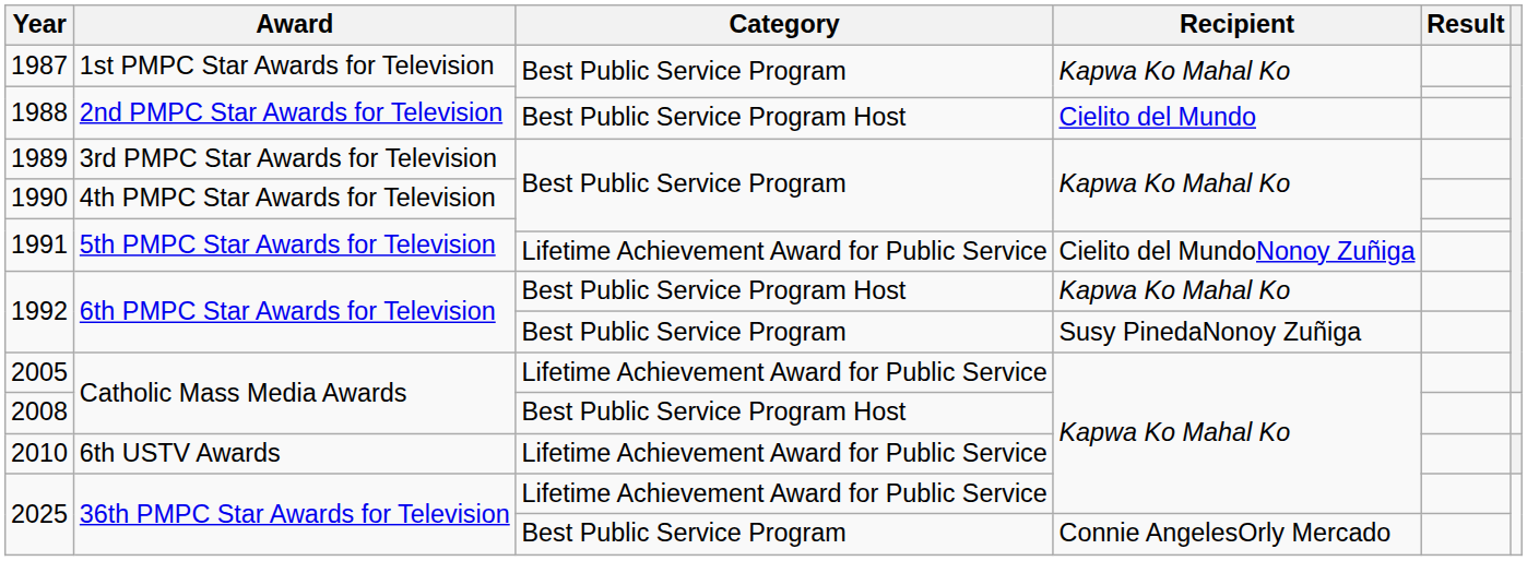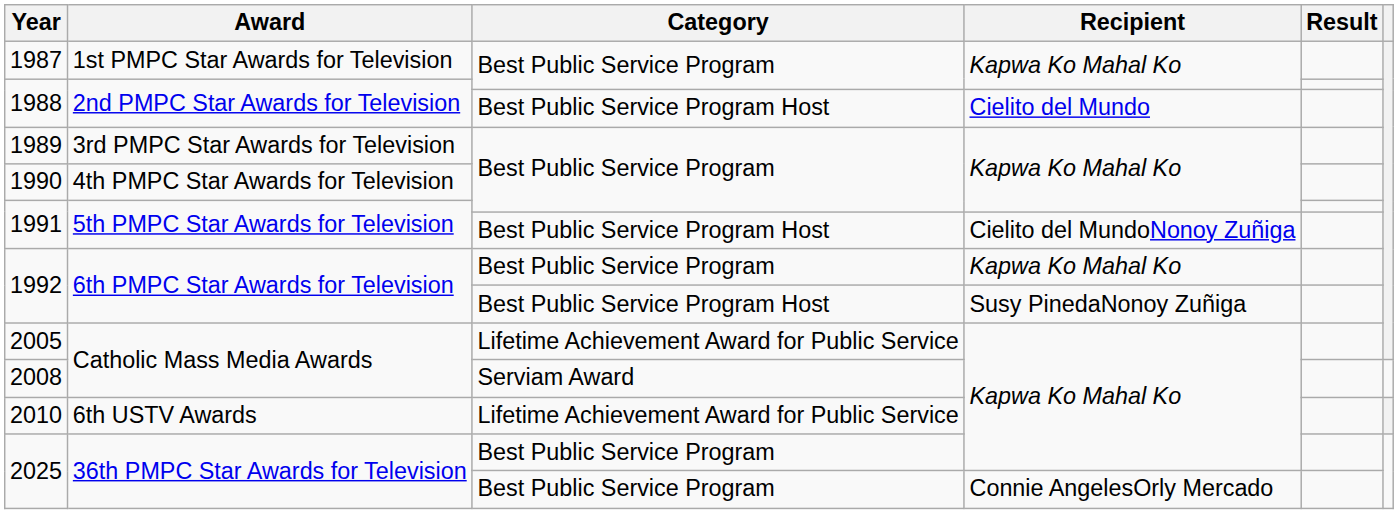1991 / Cielito del MundoNonoy Zuñiga | Category: Lifetime Achievement Award for Public Service -> Best Public Service Program Host
1992 / Kapwa Ko Mahal Ko | Category: Best Public Service Program Host -> Best Public Service Program
1992 / Susy PinedaNonoy Zuñiga | Category: Best Public Service Program -> Best Public Service Program Host
2008 | Category: Best Public Service Program Host -> Serviam Award
2025 / Kapwa Ko Mahal Ko | Category: Lifetime Achievement Award for Public Service -> Best Public Service Program
